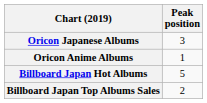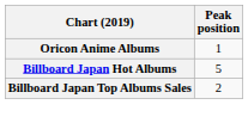- row: Oricon Japanese Albums | 3
